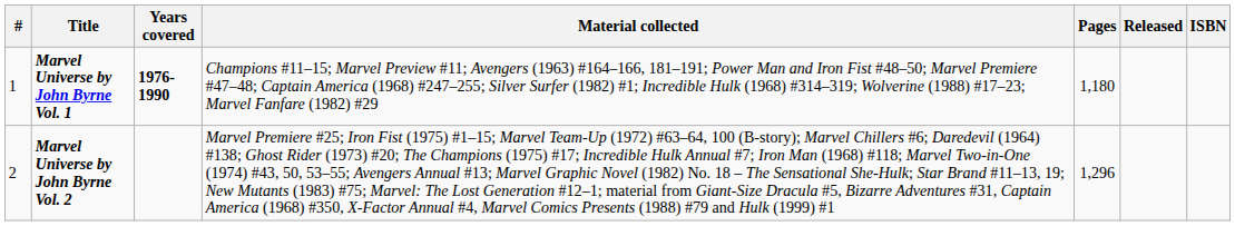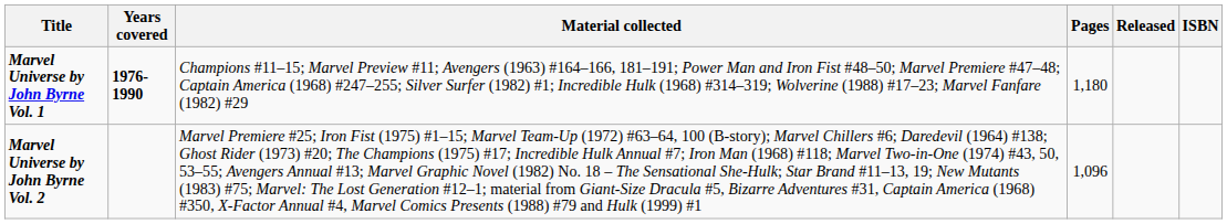- column: # | 1 | 2
Marvel Universe by John Byrne Vol. 2 | Pages: 1,296 -> 1,096
